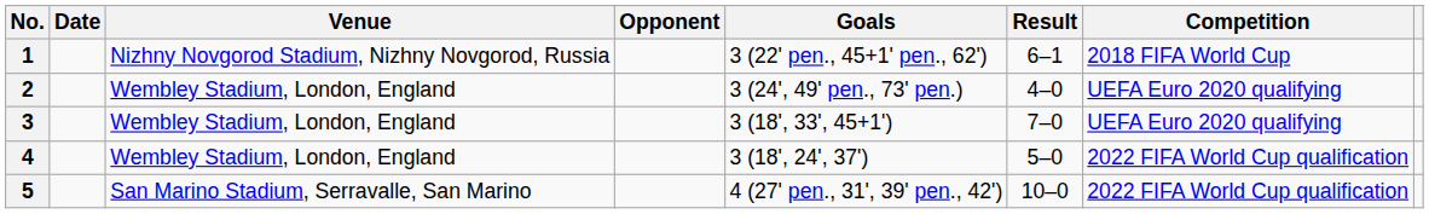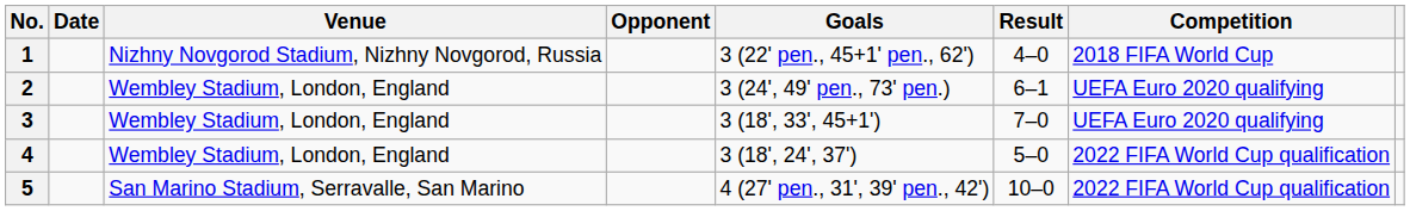1 | Result: 6–1 -> 4–0
2 | Result: 4–0 -> 6–1
